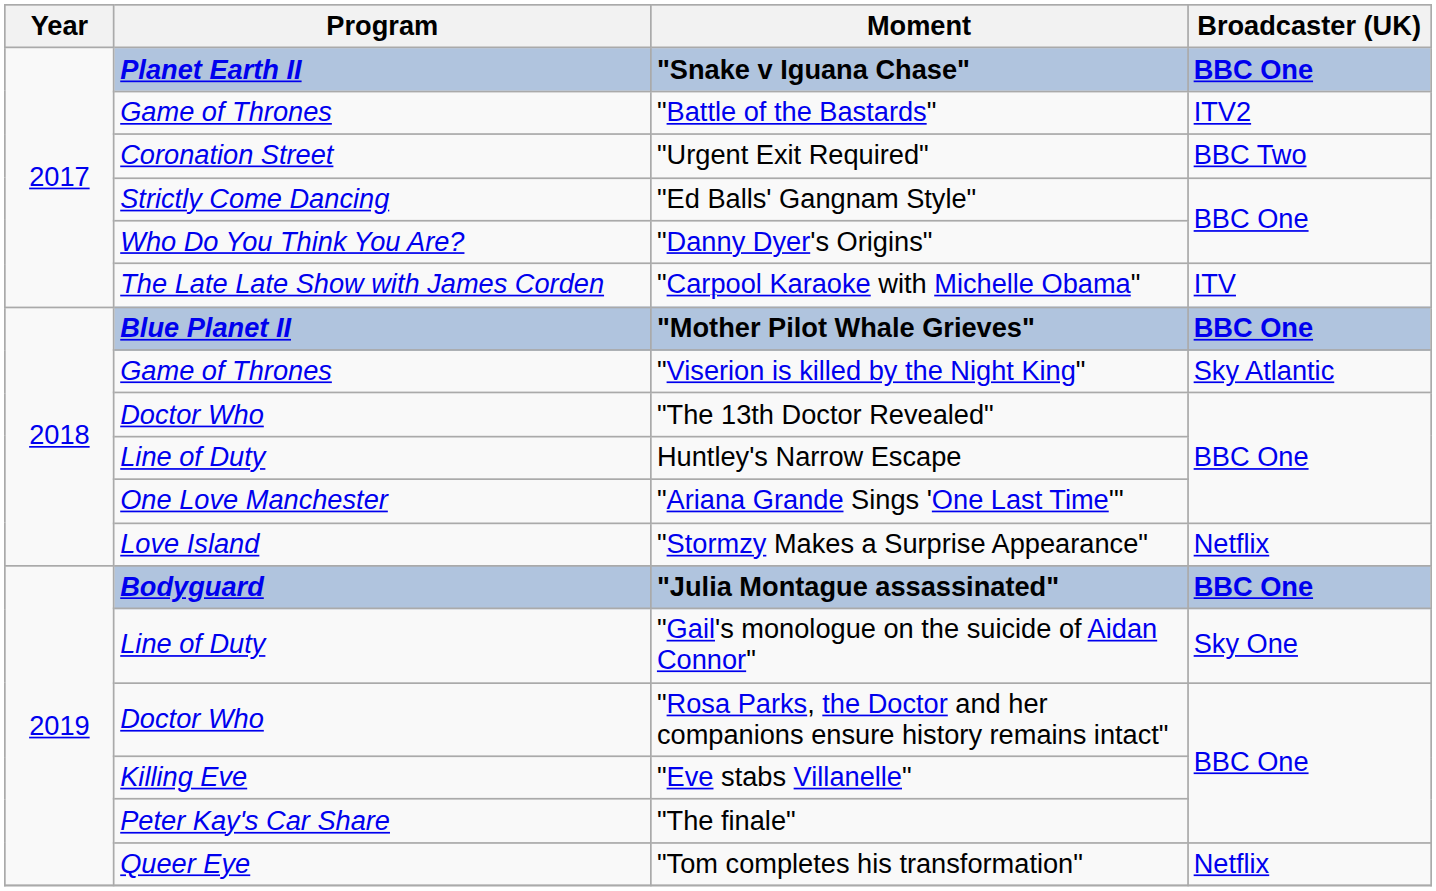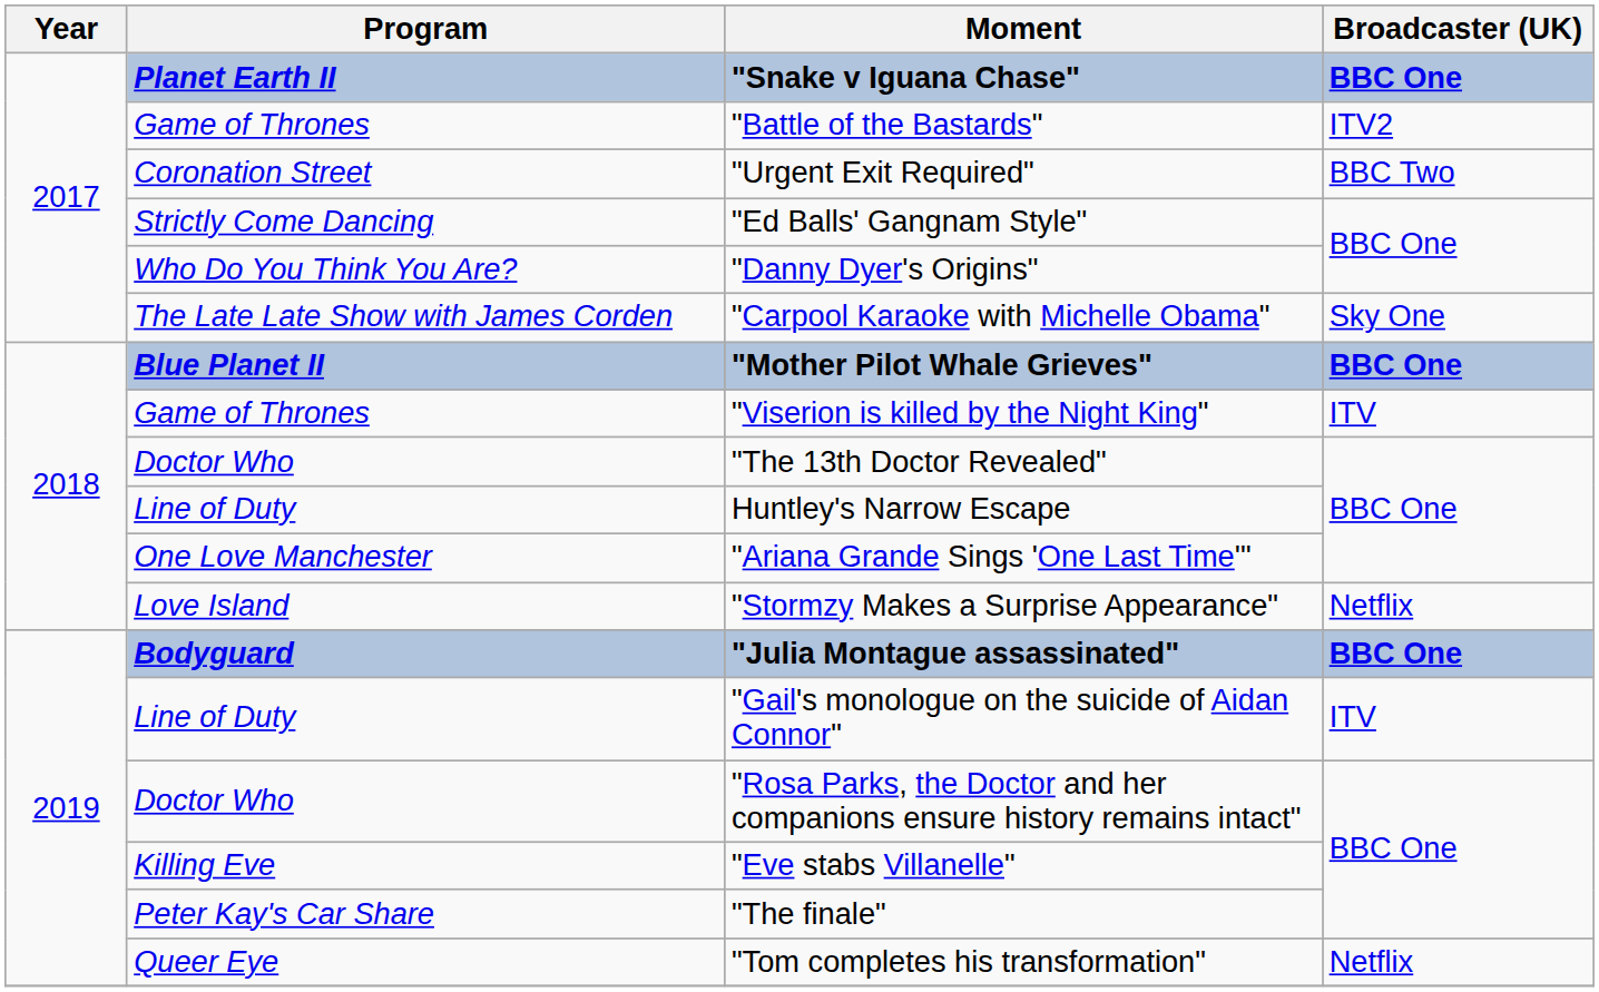"Carpool Karaoke with Michelle Obama" | Broadcaster (UK): ITV -> Sky One
"Viserion is killed by the Night King" | Broadcaster (UK): Sky Atlantic -> ITV
"Gail's monologue on the suicide of Aidan Connor" | Broadcaster (UK): Sky One -> ITV
